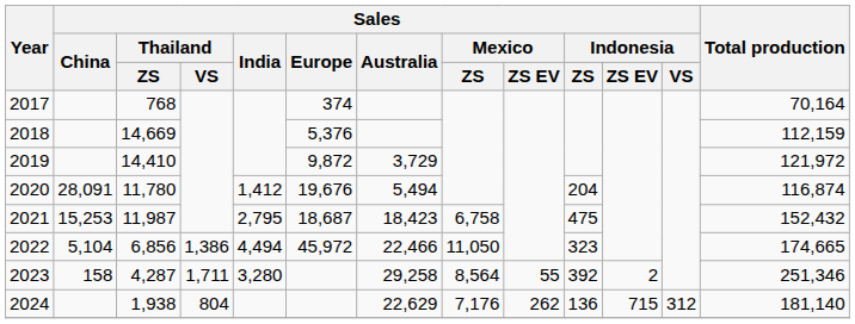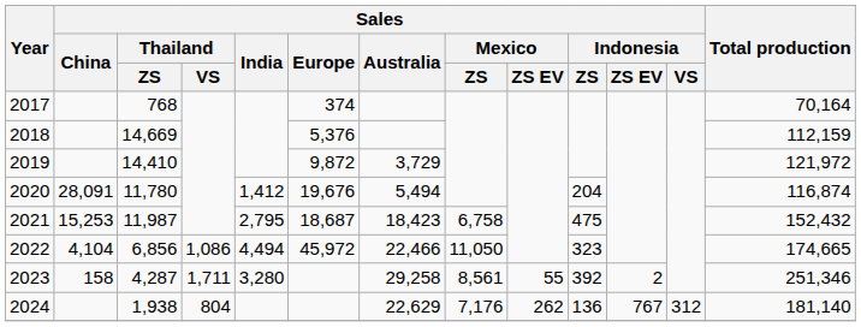2022 | Sales / China: 5,104 -> 4,104
2022 | Sales / Thailand / VS: 1,386 -> 1,086
2023 | Sales / Mexico / ZS: 8,564 -> 8,561
2024 | Sales / Indonesia / ZS EV: 715 -> 767
